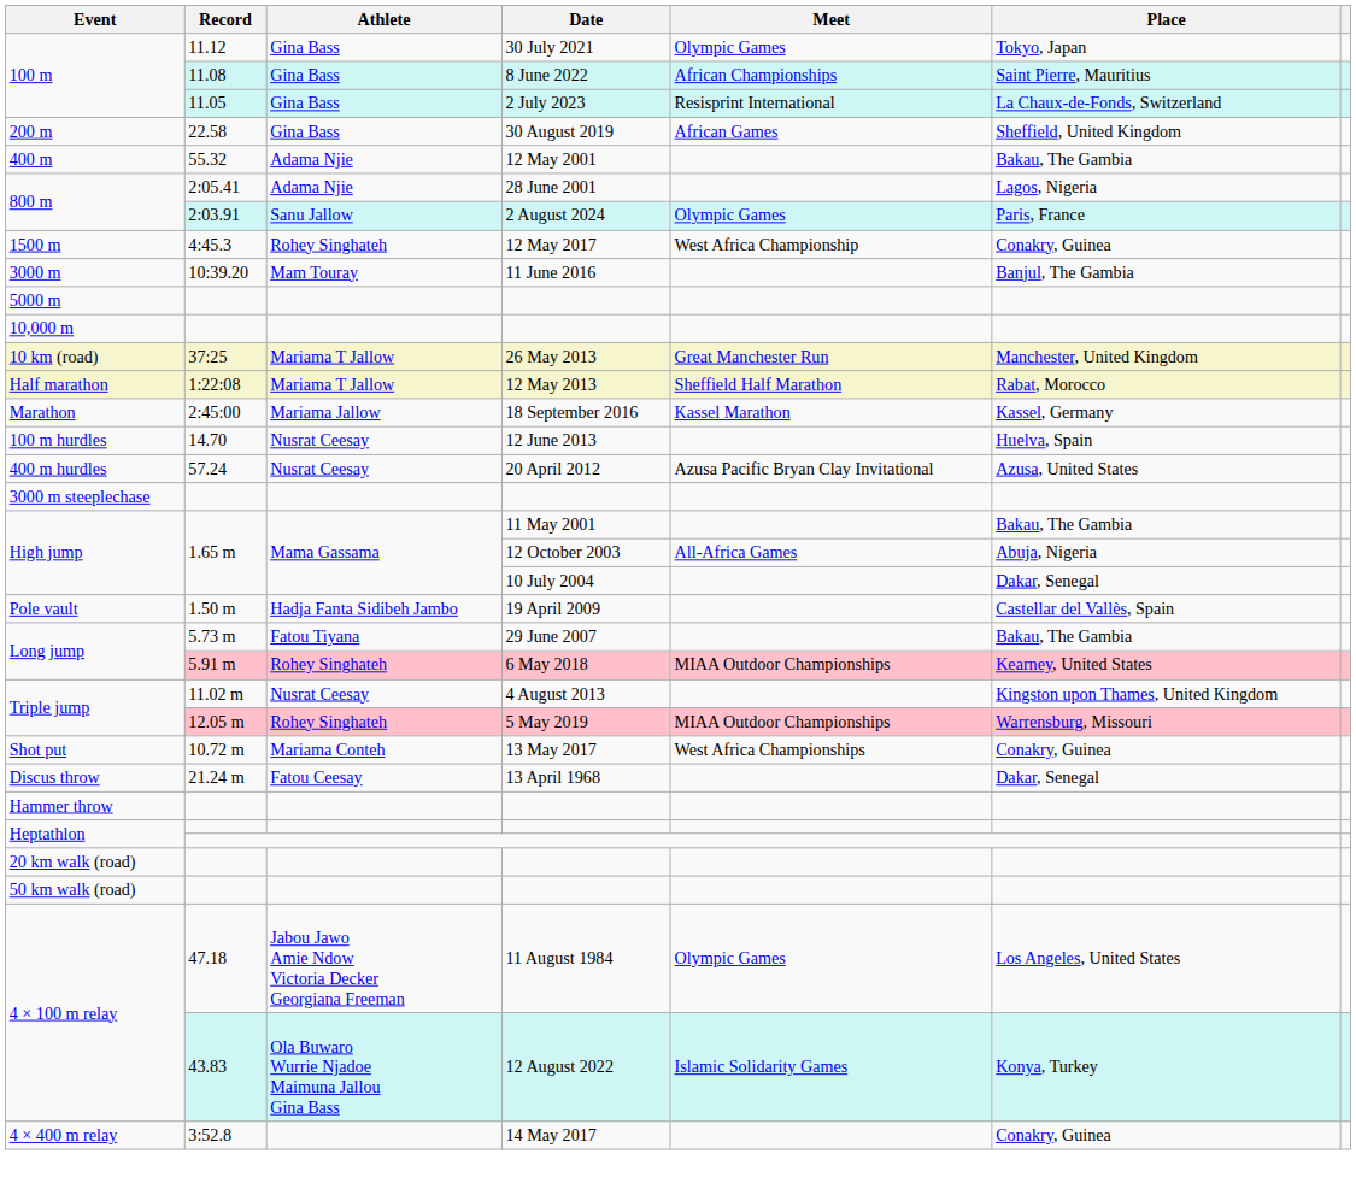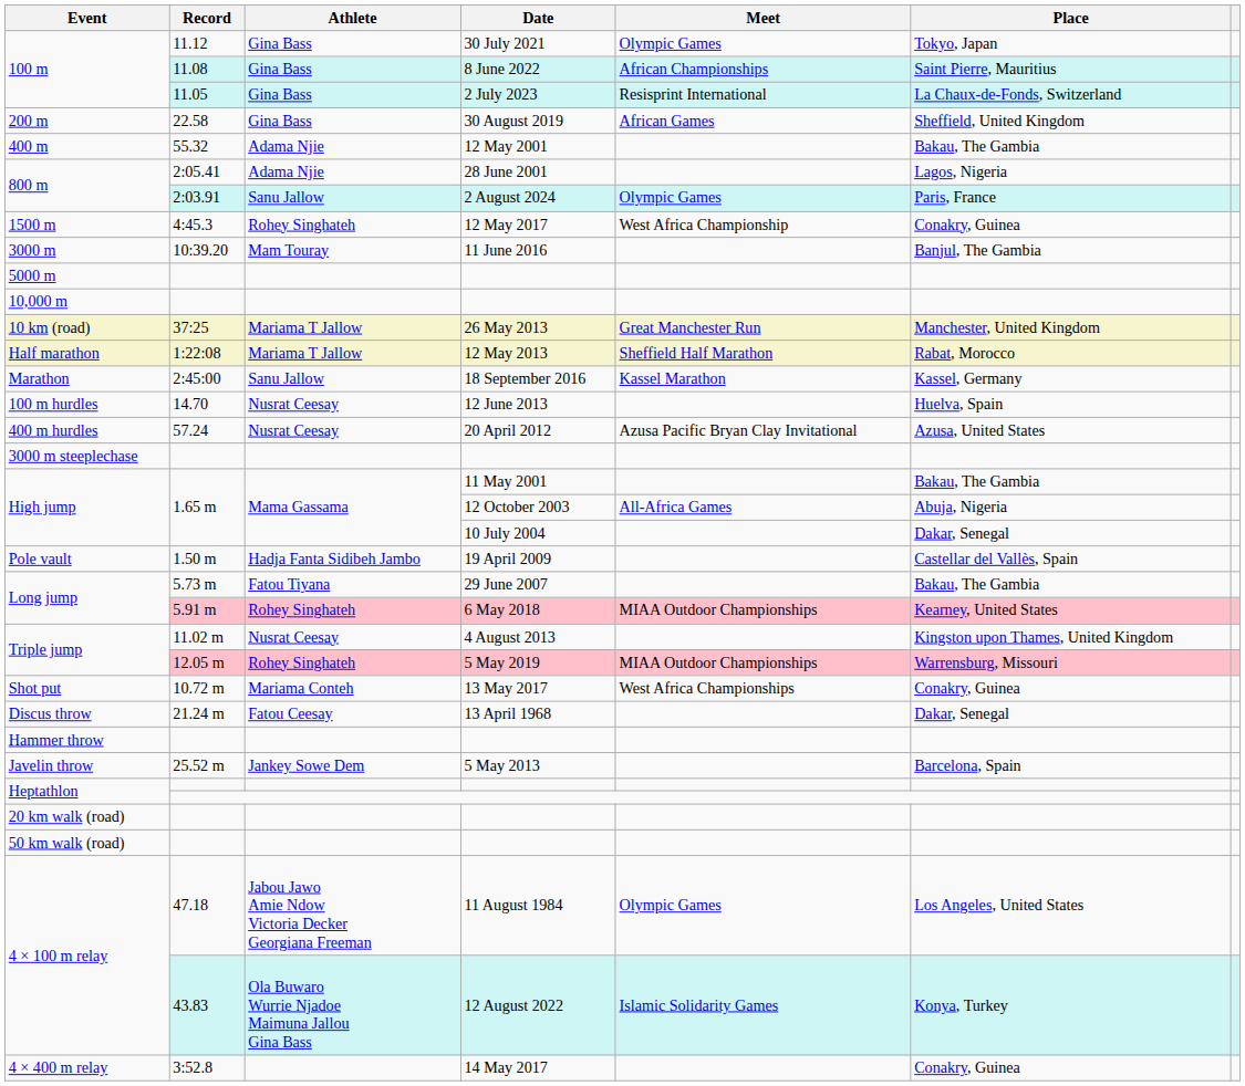18 September 2016 | Athlete: Mariama Jallow -> Sanu Jallow
+ row: Javelin throw | 25.52 m | Jankey Sowe Dem | 5 May 2013 | Barcelona, Spain
